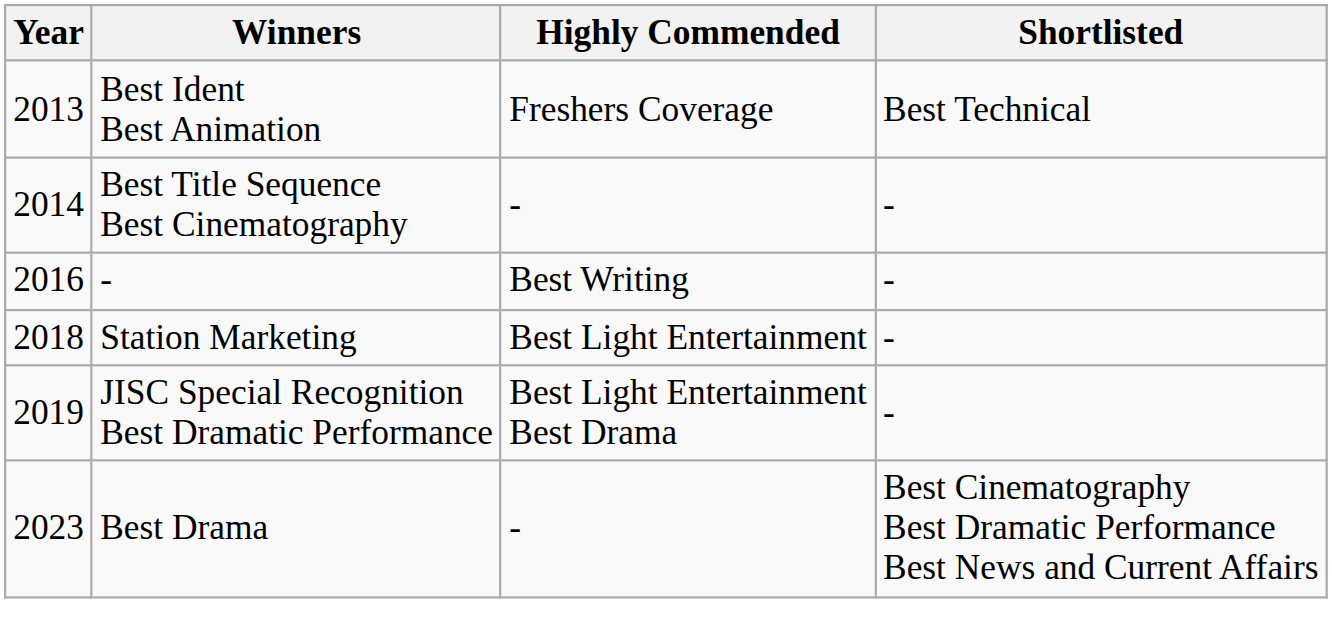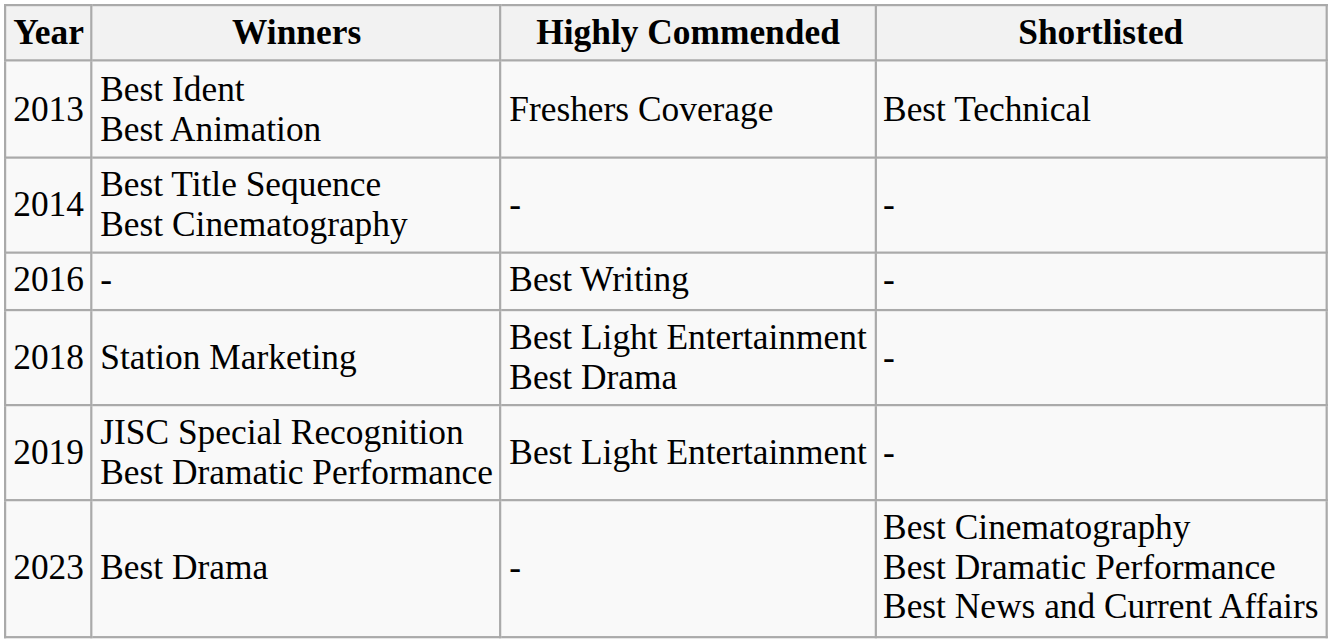Station Marketing | Highly Commended: Best Light Entertainment -> Best Light Entertainment Best Drama
JISC Special Recognition Best Dramatic Performance | Highly Commended: Best Light Entertainment Best Drama -> Best Light Entertainment
